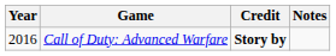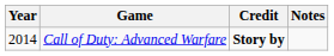Call of Duty: Advanced Warfare | Year: 2016 -> 2014
